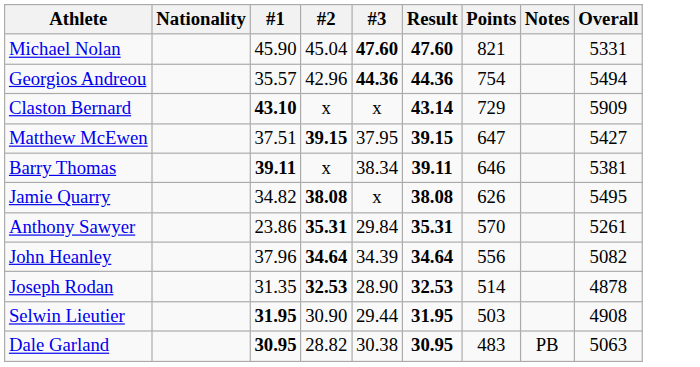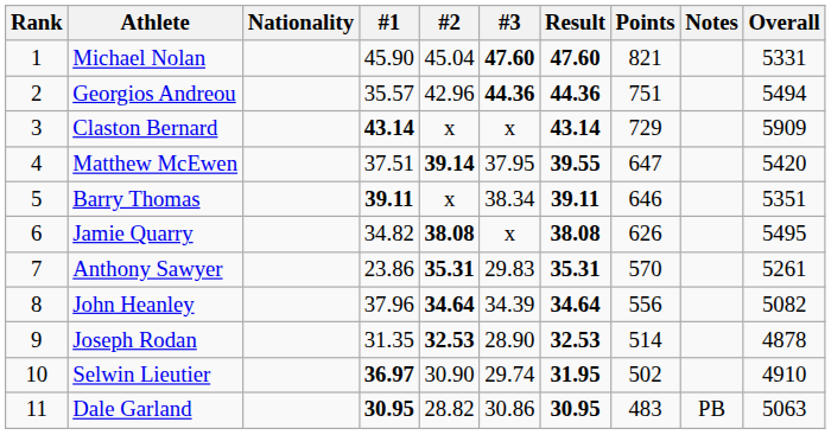+ column: Rank | 1 | 2 | 3 | 4 | 5 | 6 | 7 | 8 | 9 | 10 | 11
Georgios Andreou | Points: 754 -> 751
Claston Bernard | #1: 43.10 -> 43.14
Matthew McEwen | #2: 39.15 -> 39.14
Matthew McEwen | Result: 39.15 -> 39.55
Matthew McEwen | Overall: 5427 -> 5420
Barry Thomas | Overall: 5381 -> 5351
Anthony Sawyer | #3: 29.84 -> 29.83
Selwin Lieutier | #1: 31.95 -> 36.97
Selwin Lieutier | #3: 29.44 -> 29.74
Selwin Lieutier | Points: 503 -> 502
Selwin Lieutier | Overall: 4908 -> 4910
Dale Garland | #3: 30.38 -> 30.86
